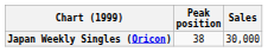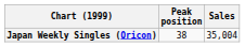Japan Weekly Singles (Oricon) | Sales: 30,000 -> 35,004
